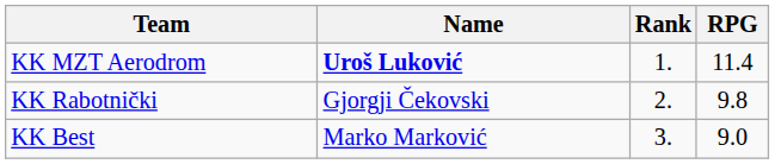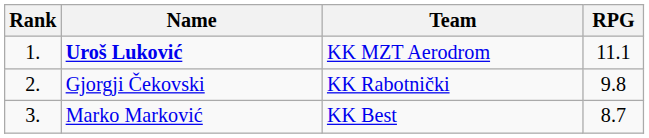columns swapped: Rank <-> Team
Uroš Luković | RPG: 11.4 -> 11.1
Marko Marković | RPG: 9.0 -> 8.7
